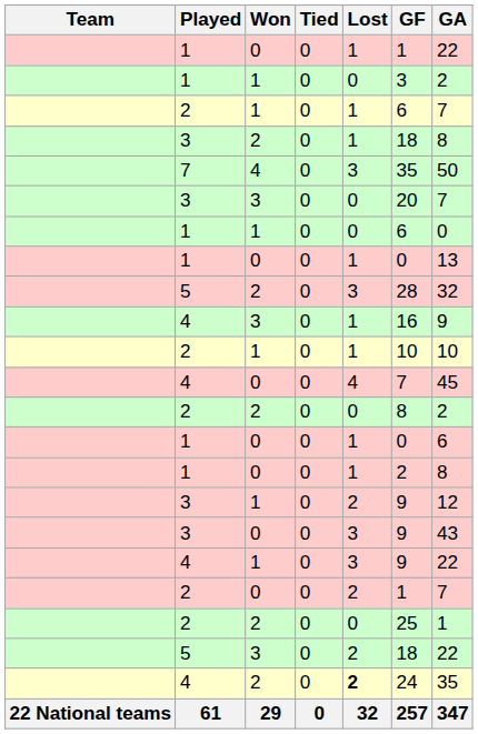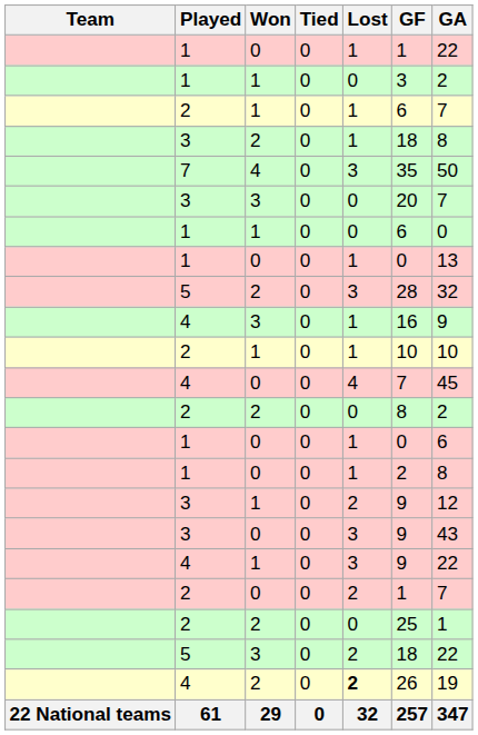4 / 2 | GF: 24 -> 26
4 / 2 | GA: 35 -> 19
